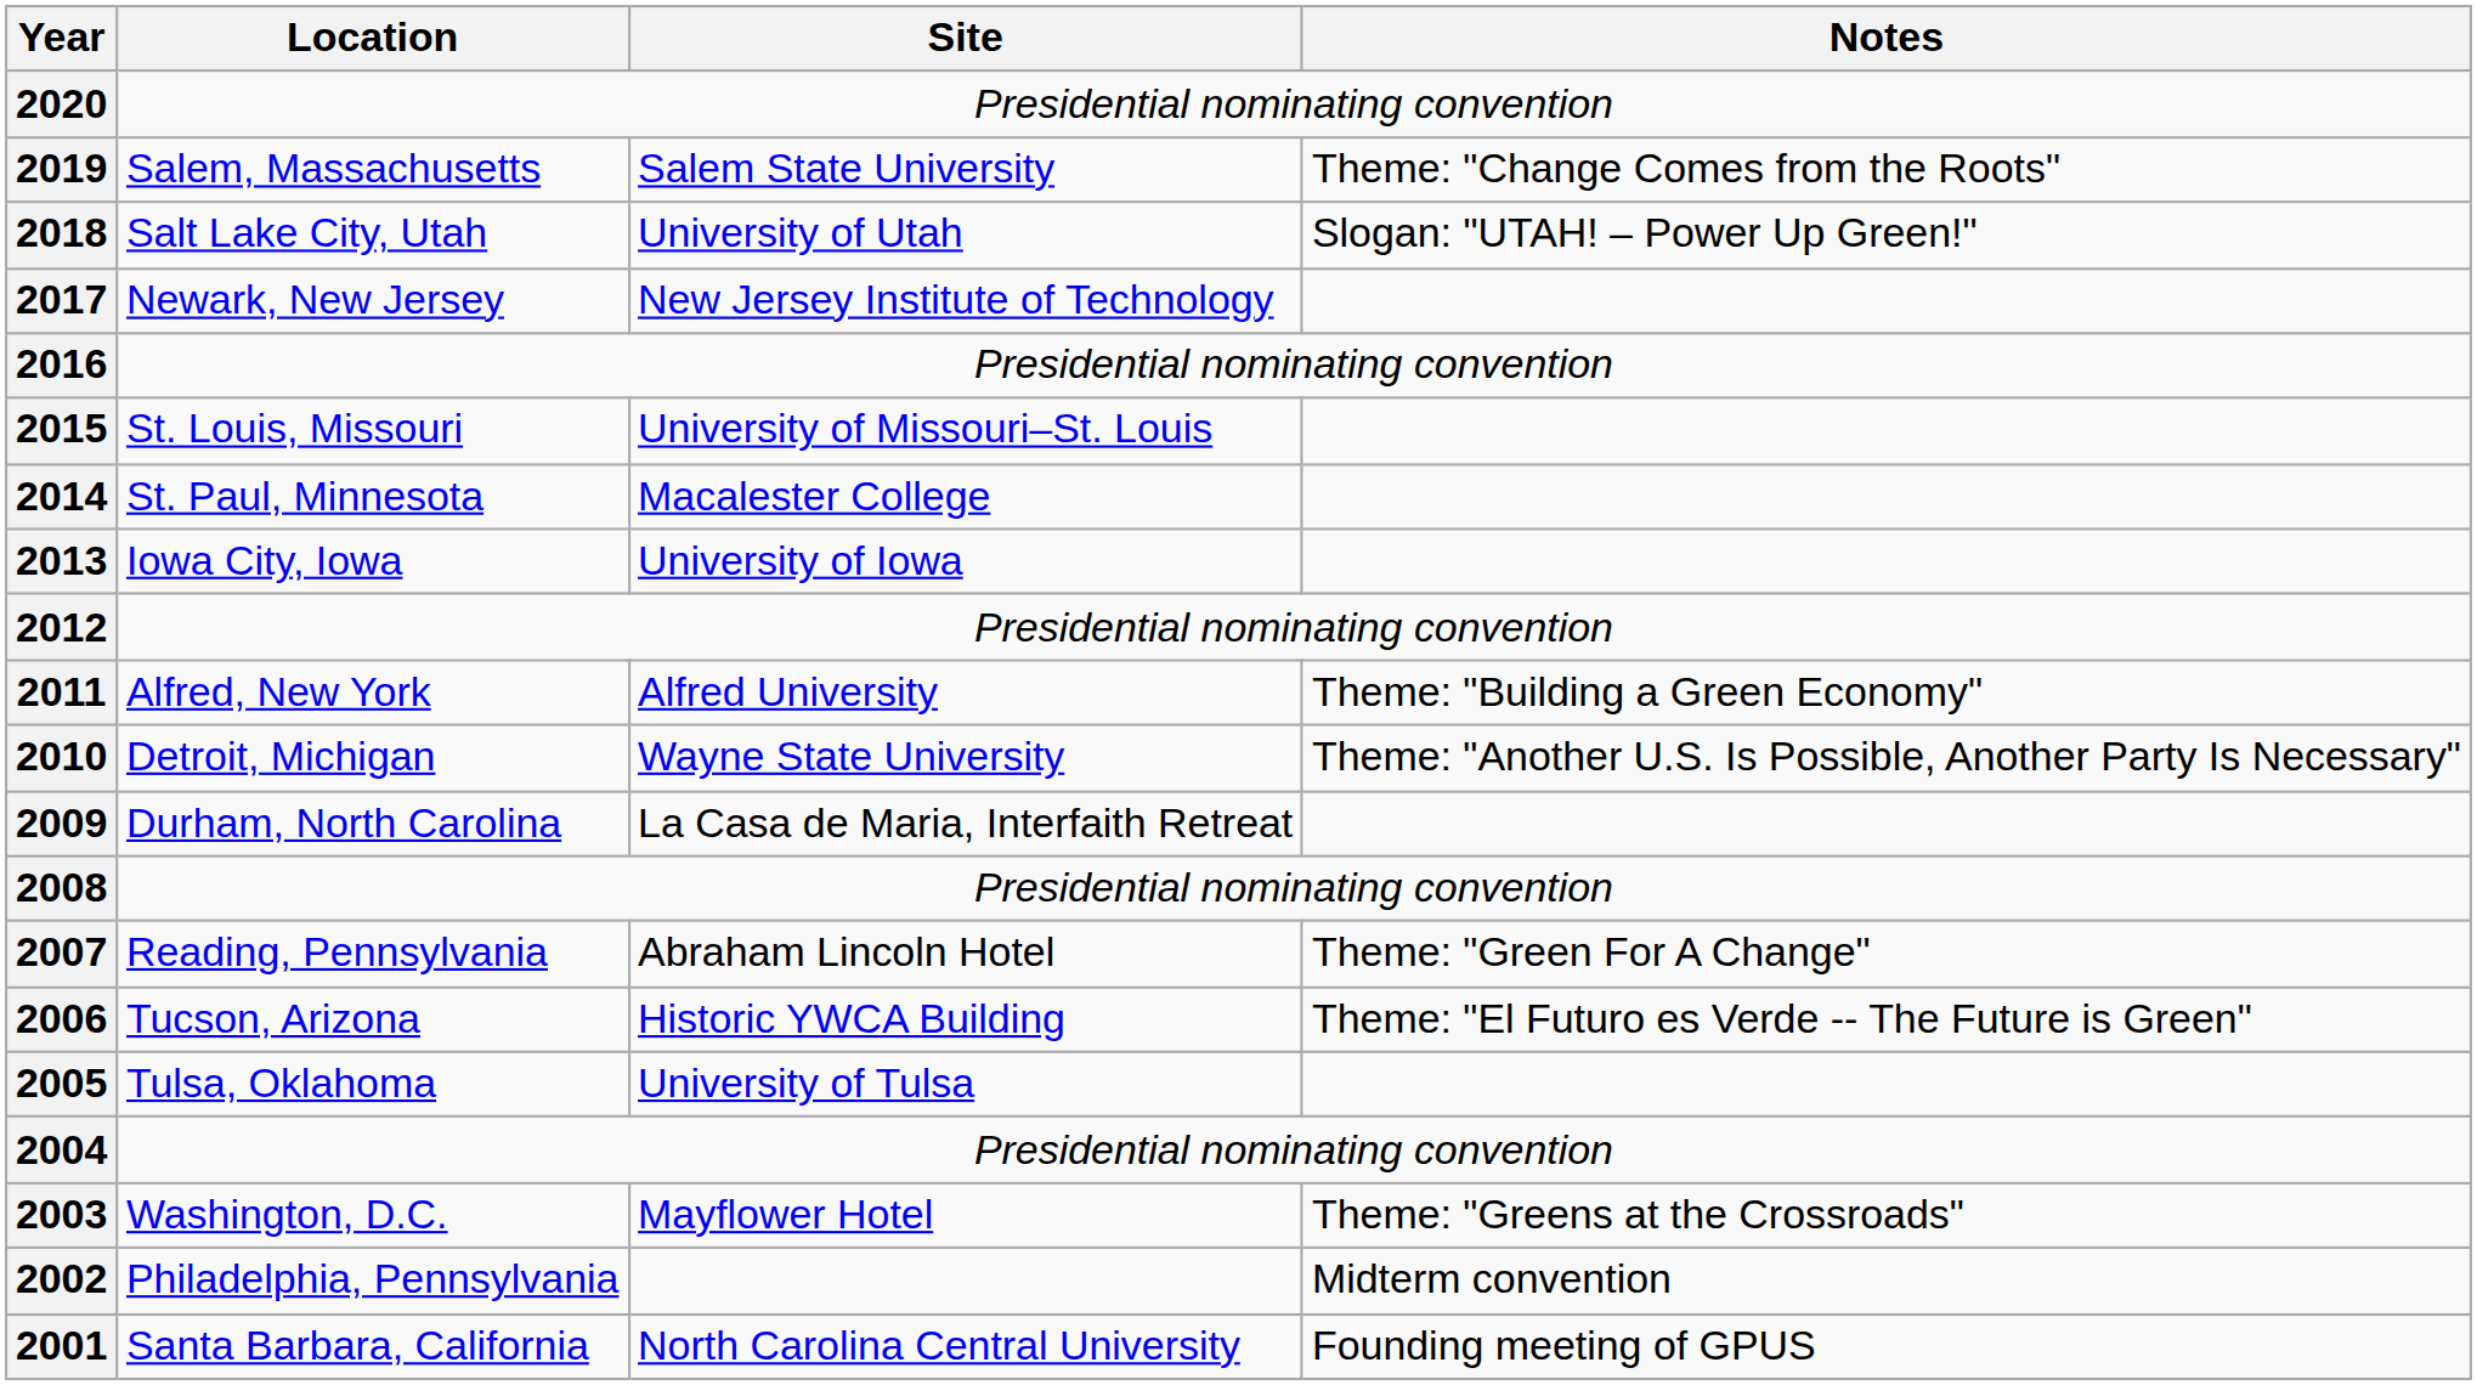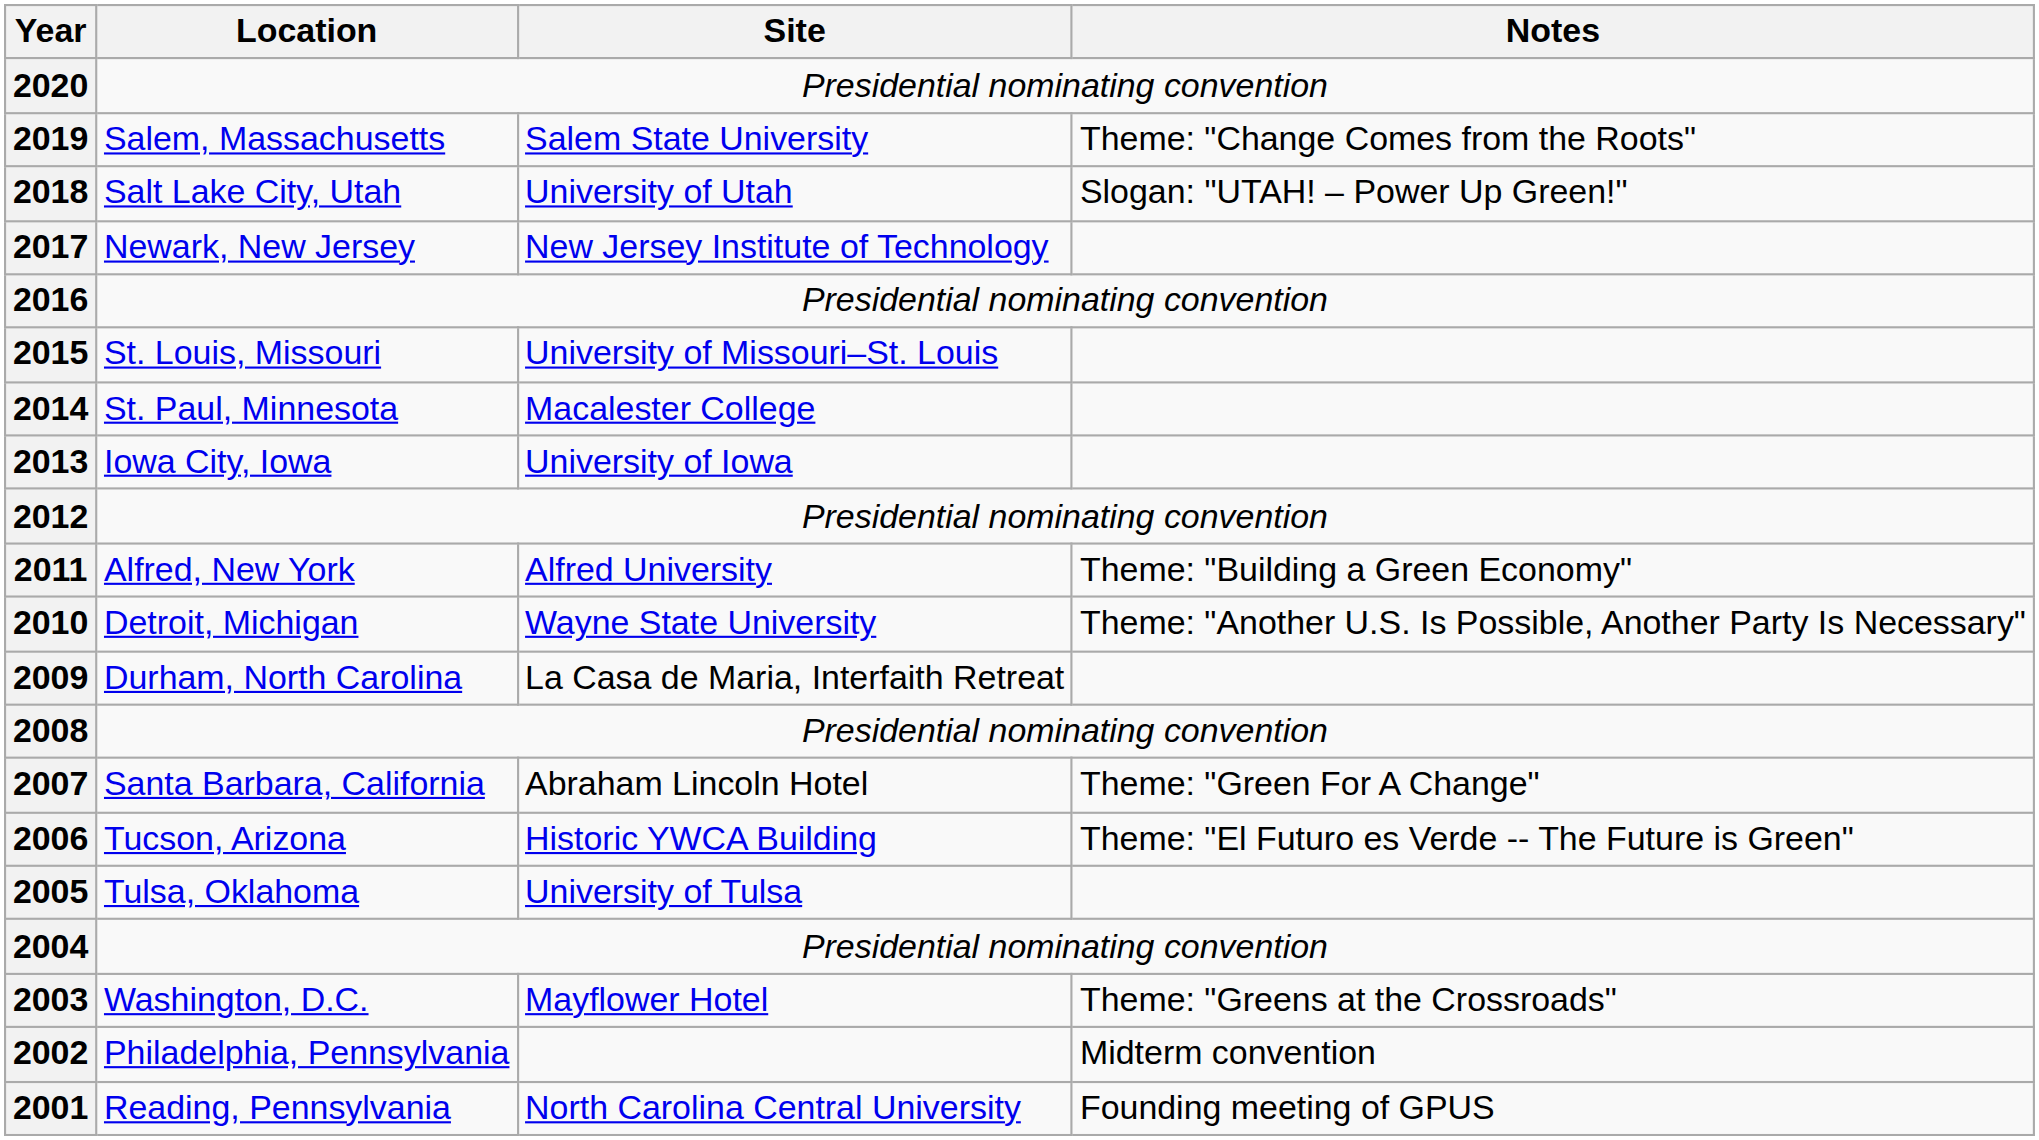2007 | Location: Reading, Pennsylvania -> Santa Barbara, California
2001 | Location: Santa Barbara, California -> Reading, Pennsylvania
